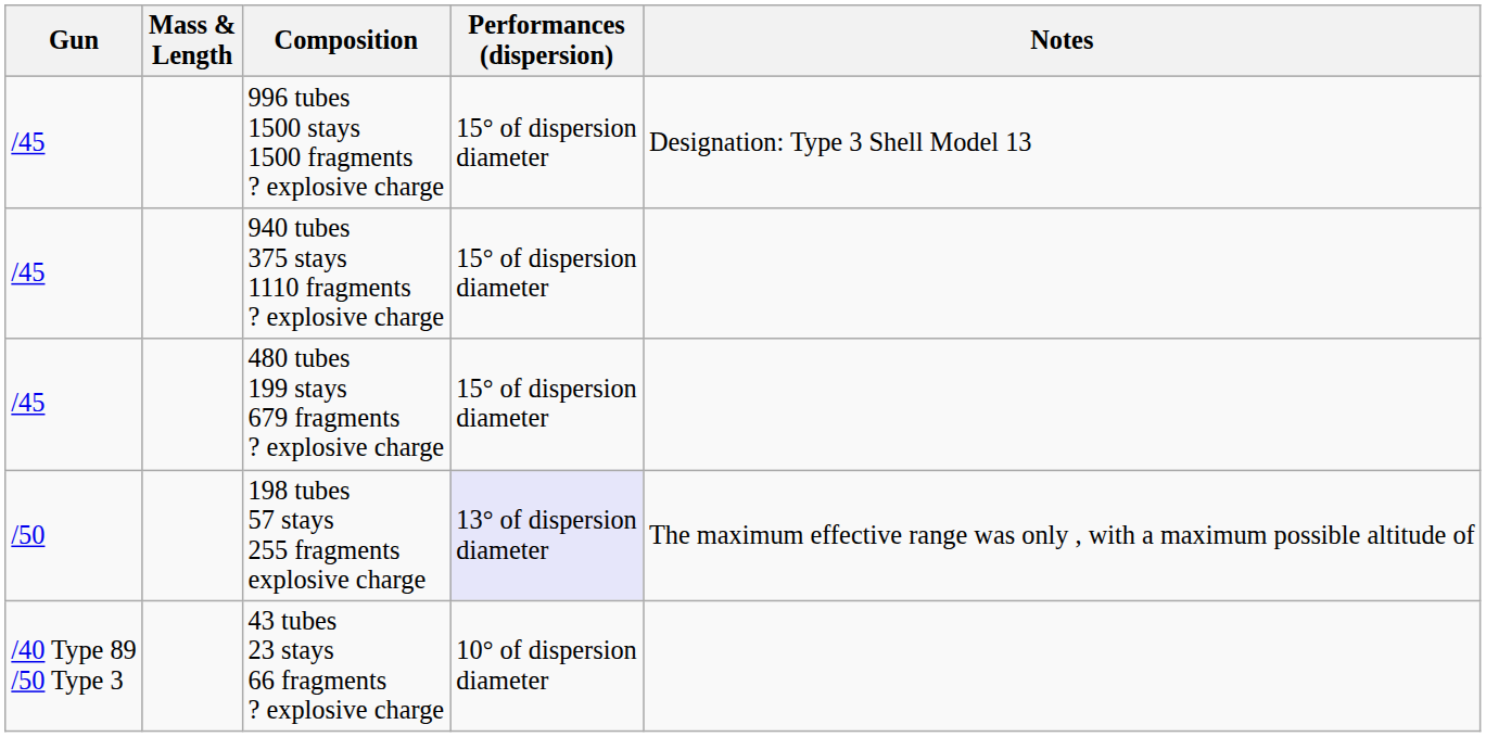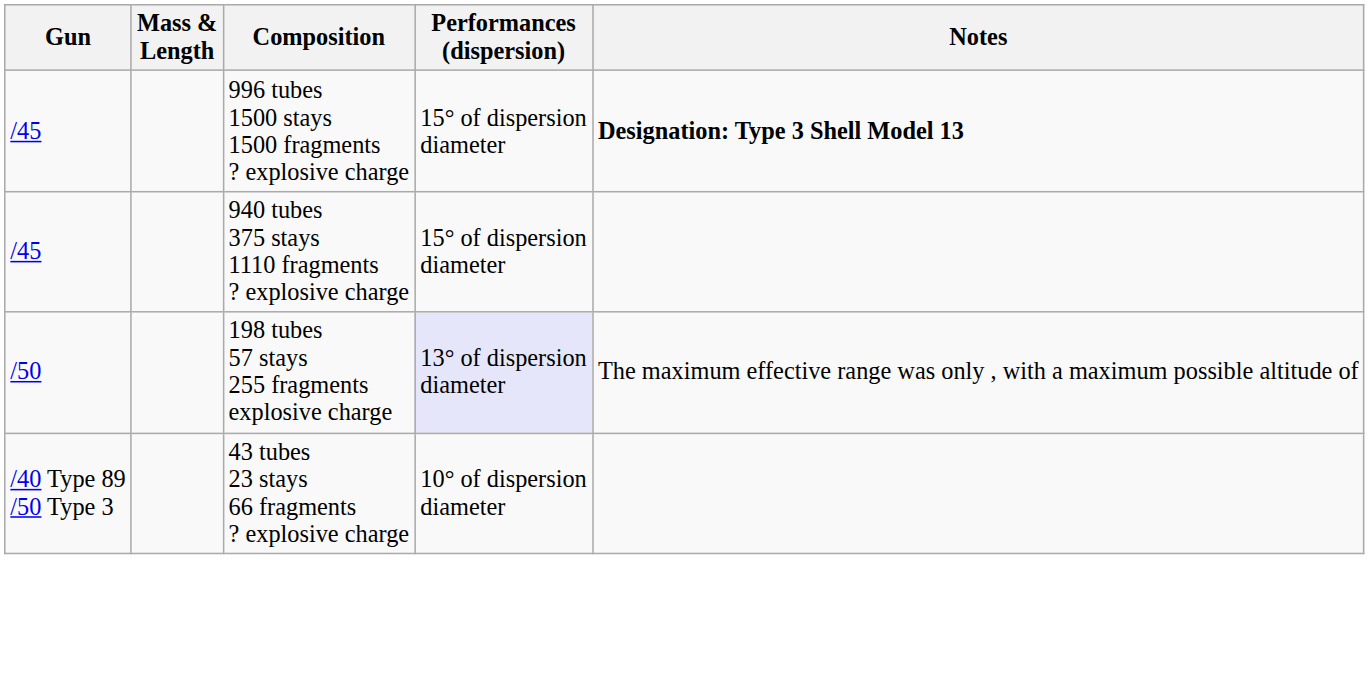996 tubes 1500 stays 1500 fragments ? explosive charge | Notes: normal -> bold
- row: /45 | 480 tubes 199 stays 679 fragments ? explosive charge | 15° of dispersion diameter
